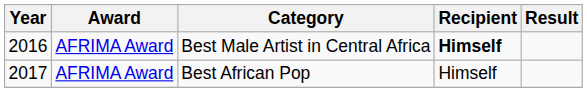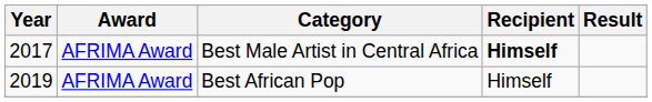Best Male Artist in Central Africa | Year: 2016 -> 2017
Best African Pop | Year: 2017 -> 2019
